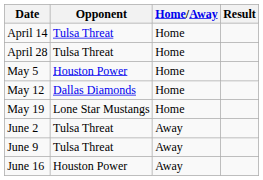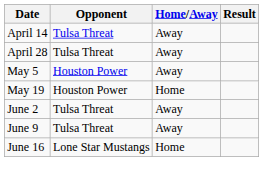April 14 | Home/Away: Home -> Away
April 28 | Home/Away: Home -> Away
May 5 | Home/Away: Home -> Away
- row: May 12 | Dallas Diamonds | Home
May 19 | Opponent: Lone Star Mustangs -> Houston Power
June 16 | Opponent: Houston Power -> Lone Star Mustangs
June 16 | Home/Away: Away -> Home
